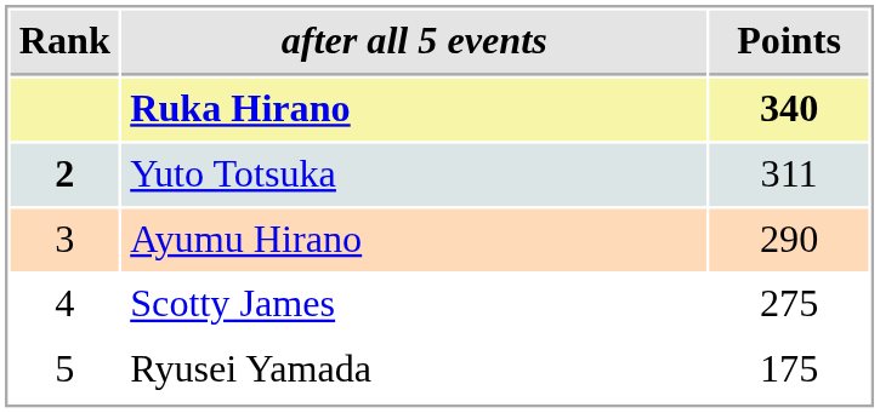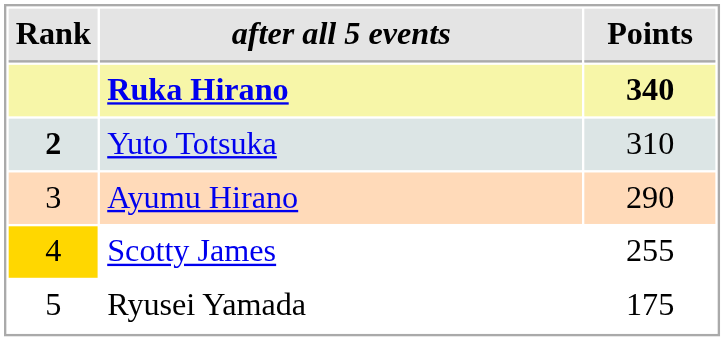Yuto Totsuka | Points: 311 -> 310
Scotty James | Rank: no background -> gold background
Scotty James | Points: 275 -> 255
